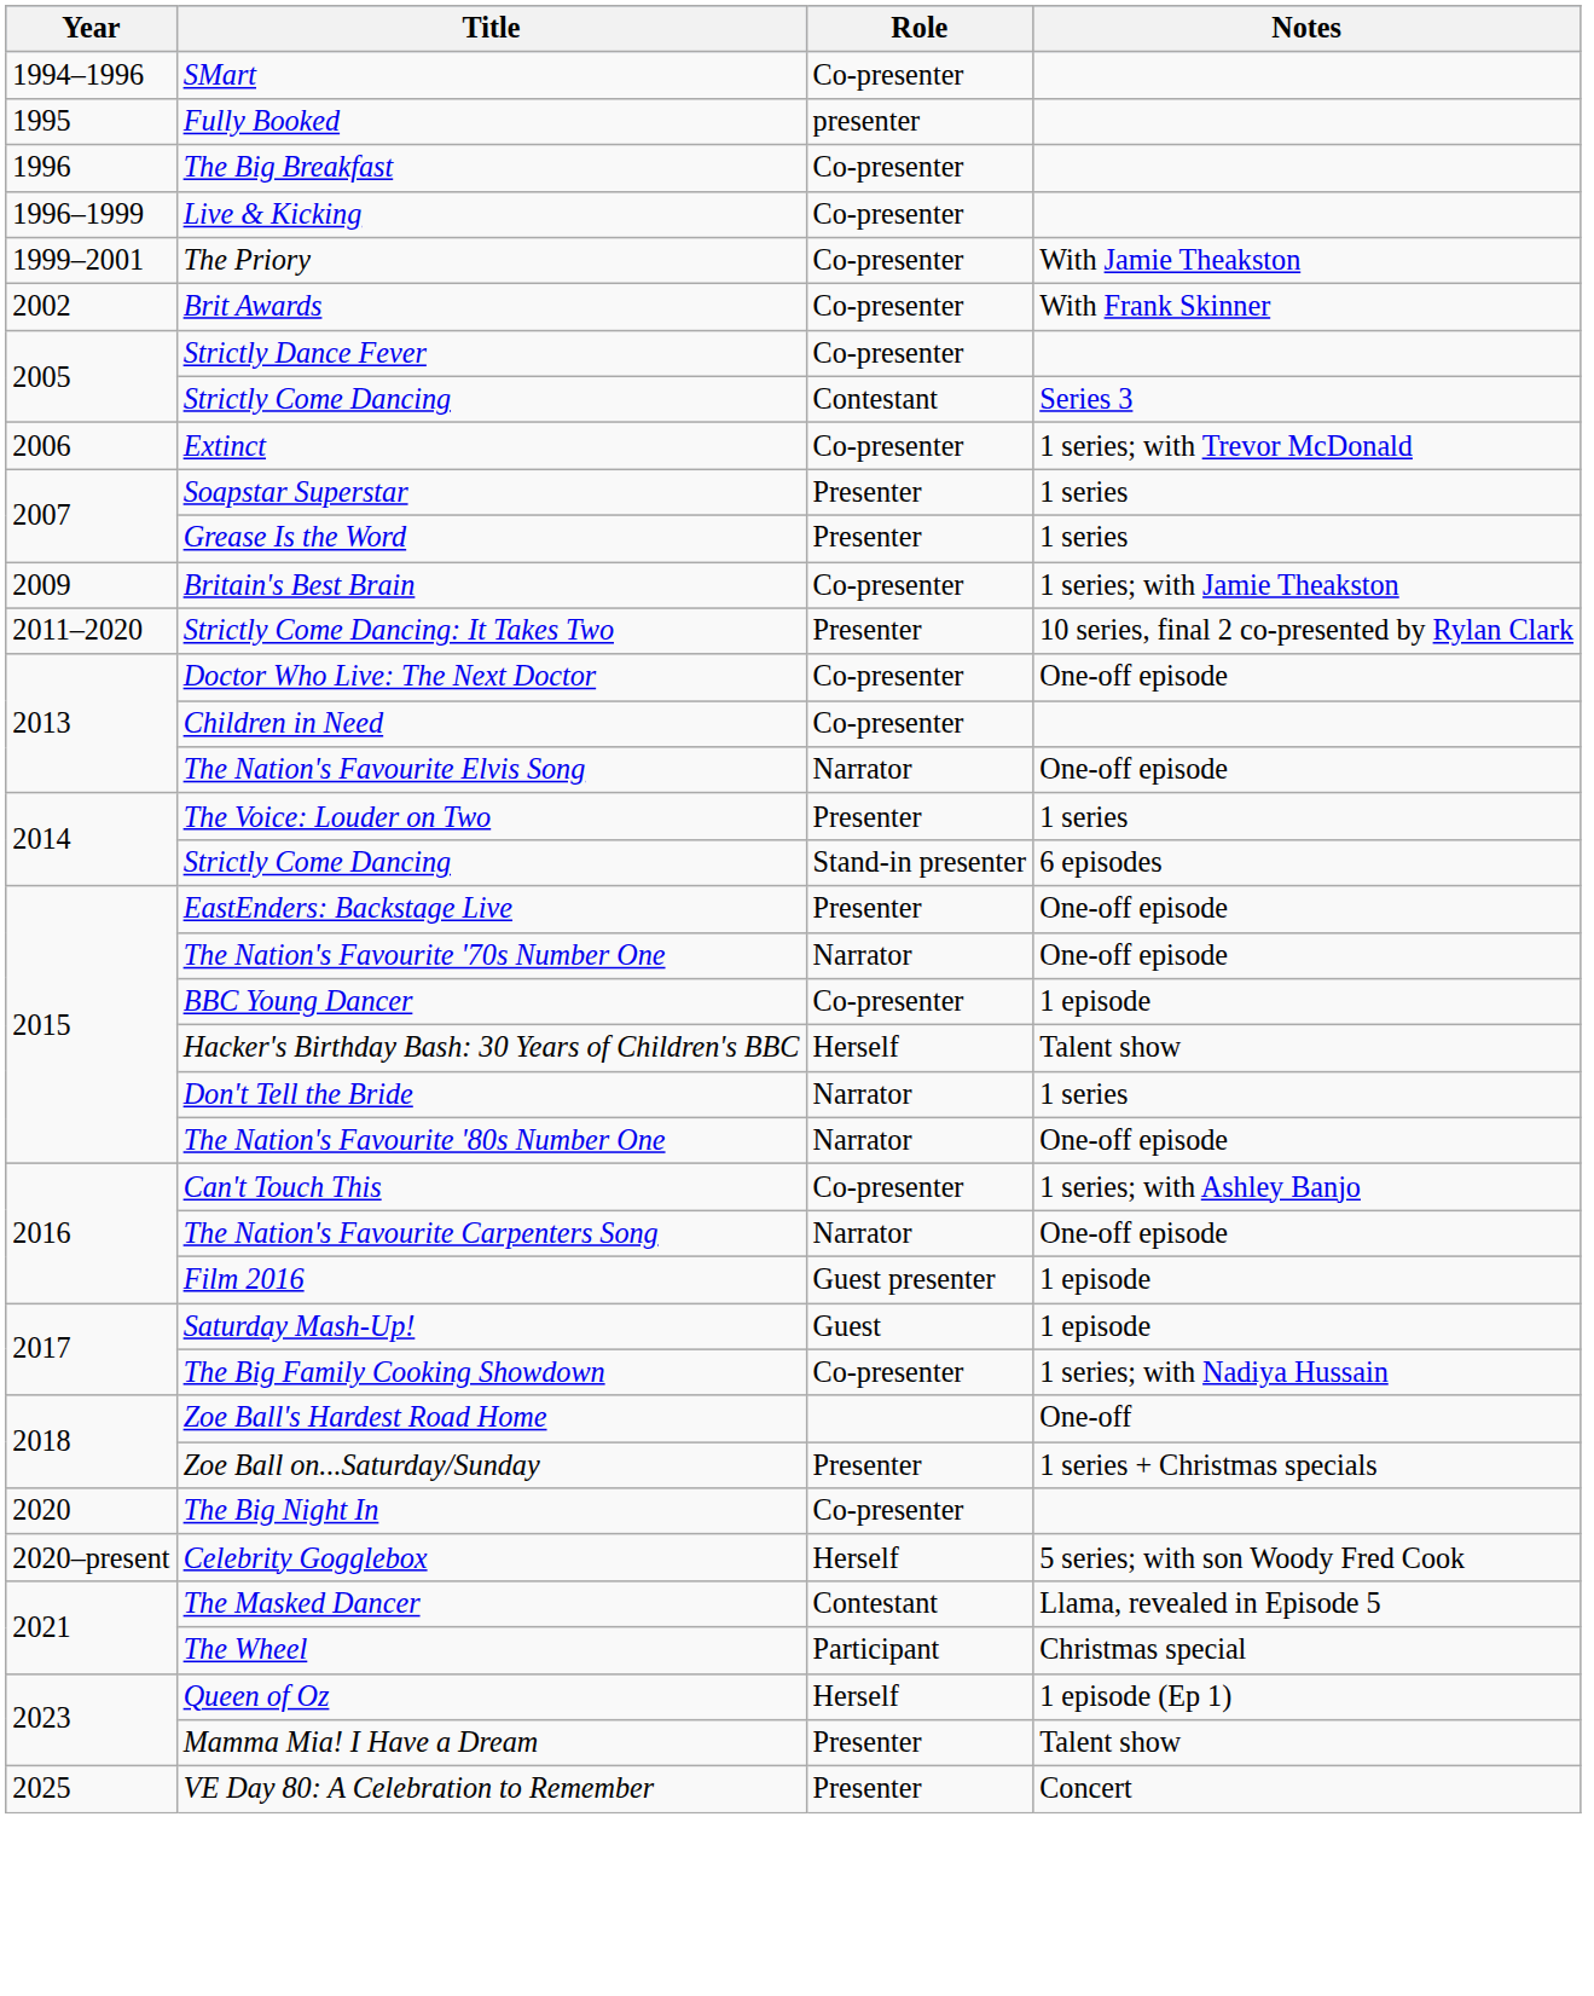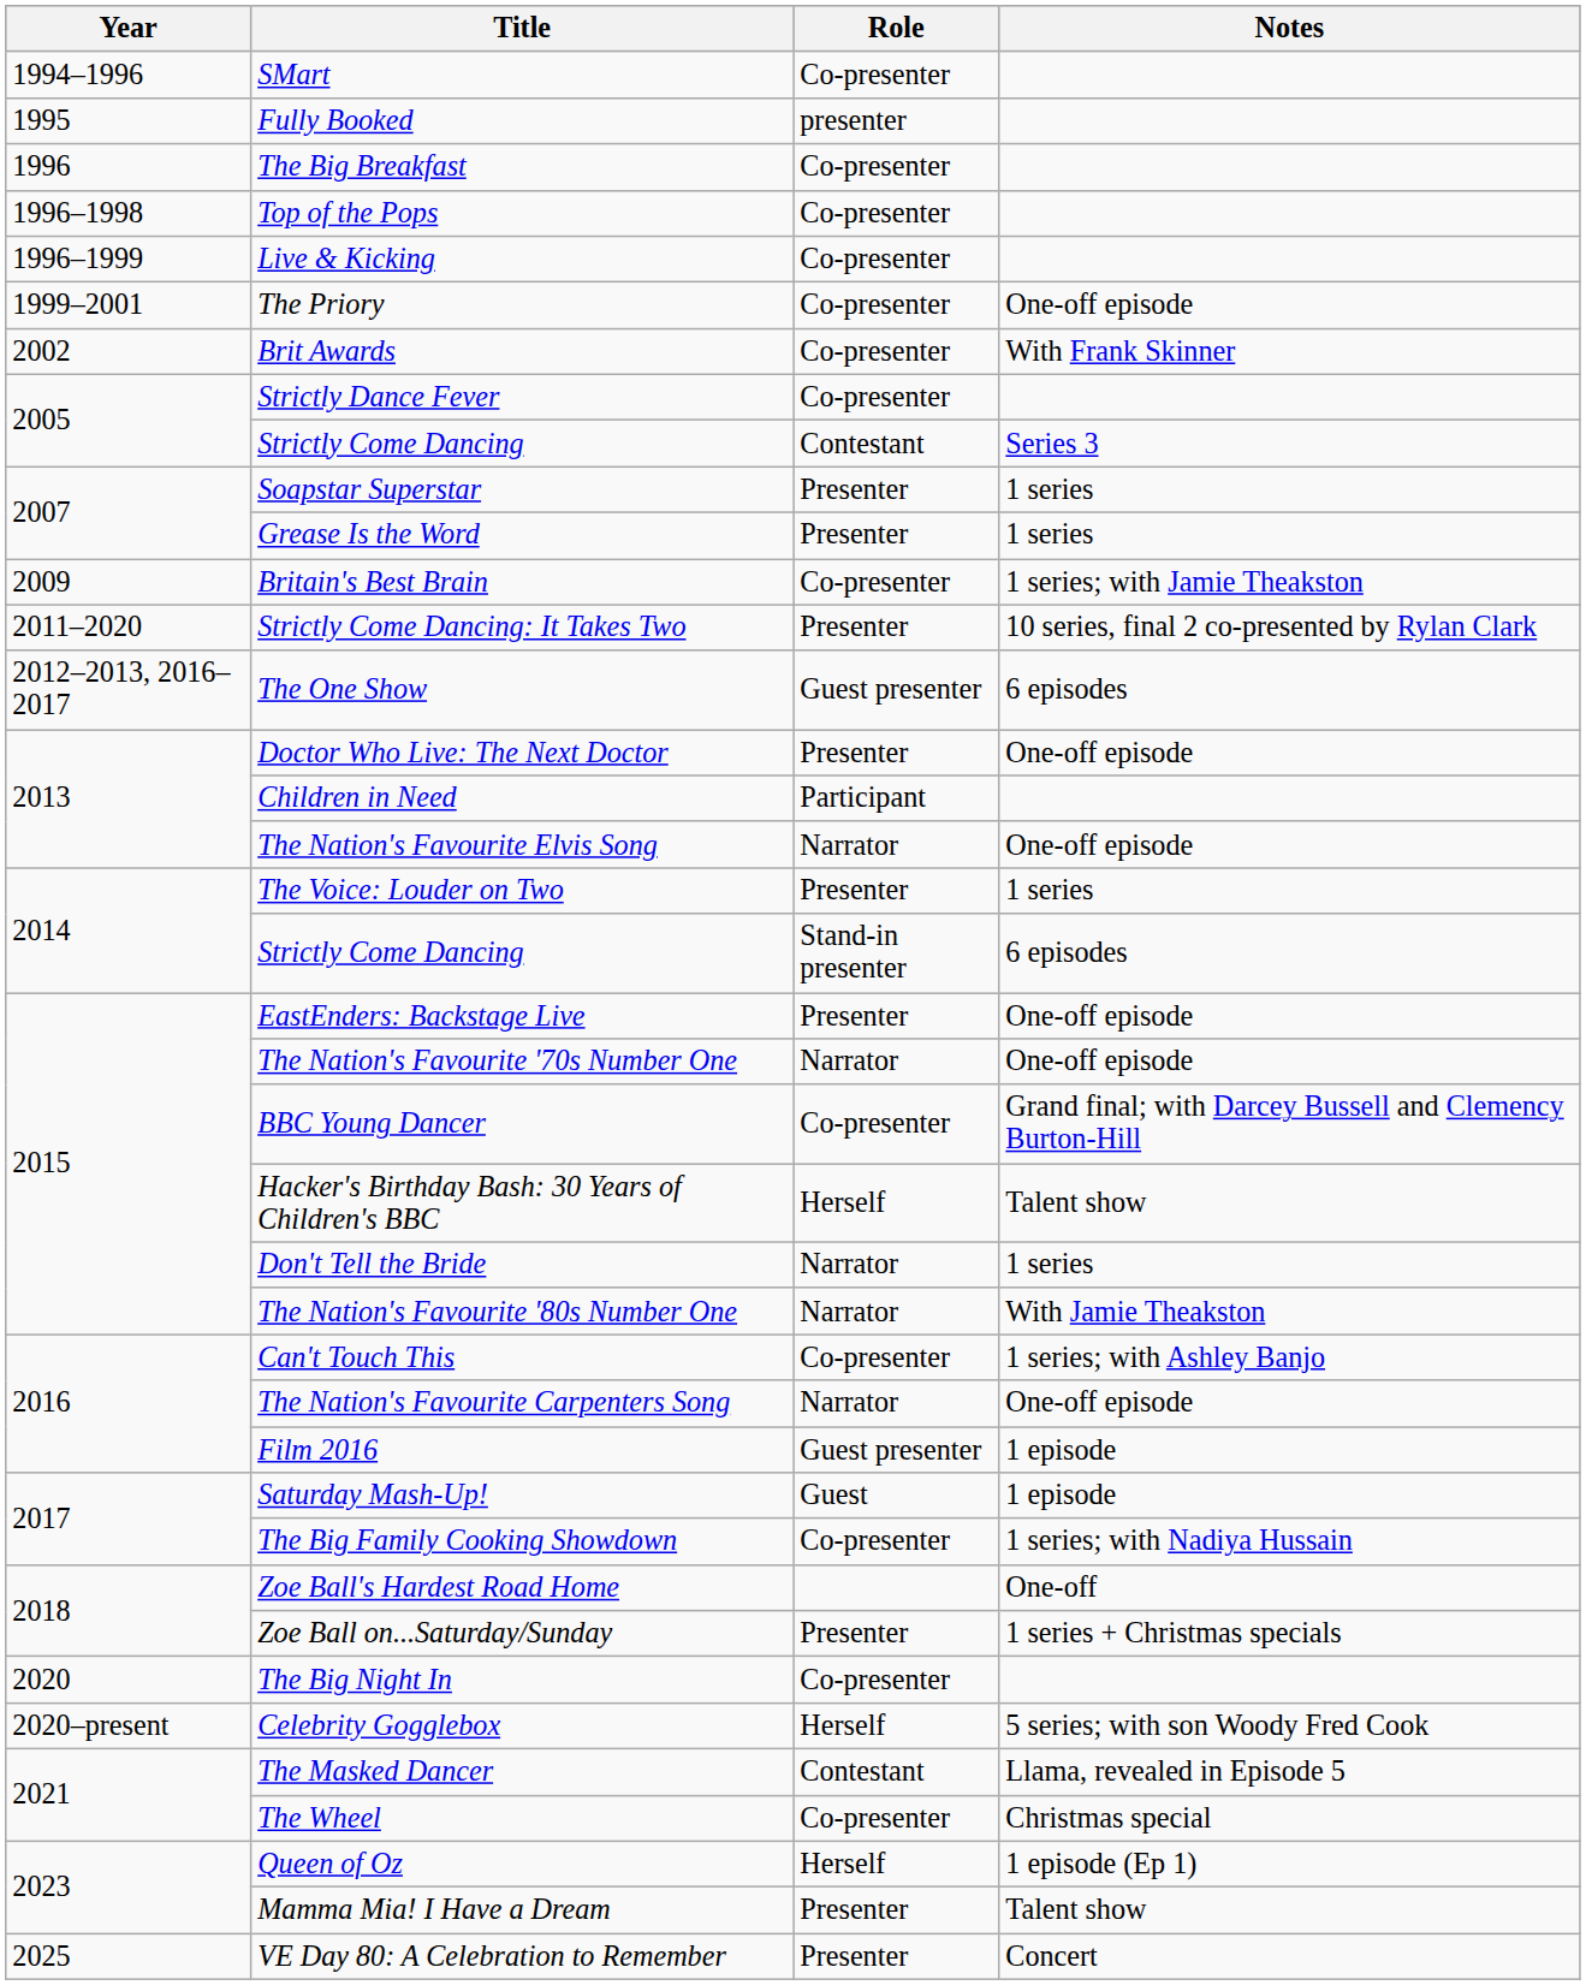+ row: 1996–1998 | Top of the Pops | Co-presenter
The Priory | Notes: With Jamie Theakston -> One-off episode
- row: 2006 | Extinct | Co-presenter | 1 series; with Trevor McDonald
+ row: 2012–2013, 2016–2017 | The One Show | Guest presenter | 6 episodes
Doctor Who Live: The Next Doctor | Role: Co-presenter -> Presenter
Children in Need | Role: Co-presenter -> Participant
BBC Young Dancer | Notes: 1 episode -> Grand final; with Darcey Bussell and Clemency Burton-Hill
The Nation's Favourite '80s Number One | Notes: One-off episode -> With Jamie Theakston
The Wheel | Role: Participant -> Co-presenter
